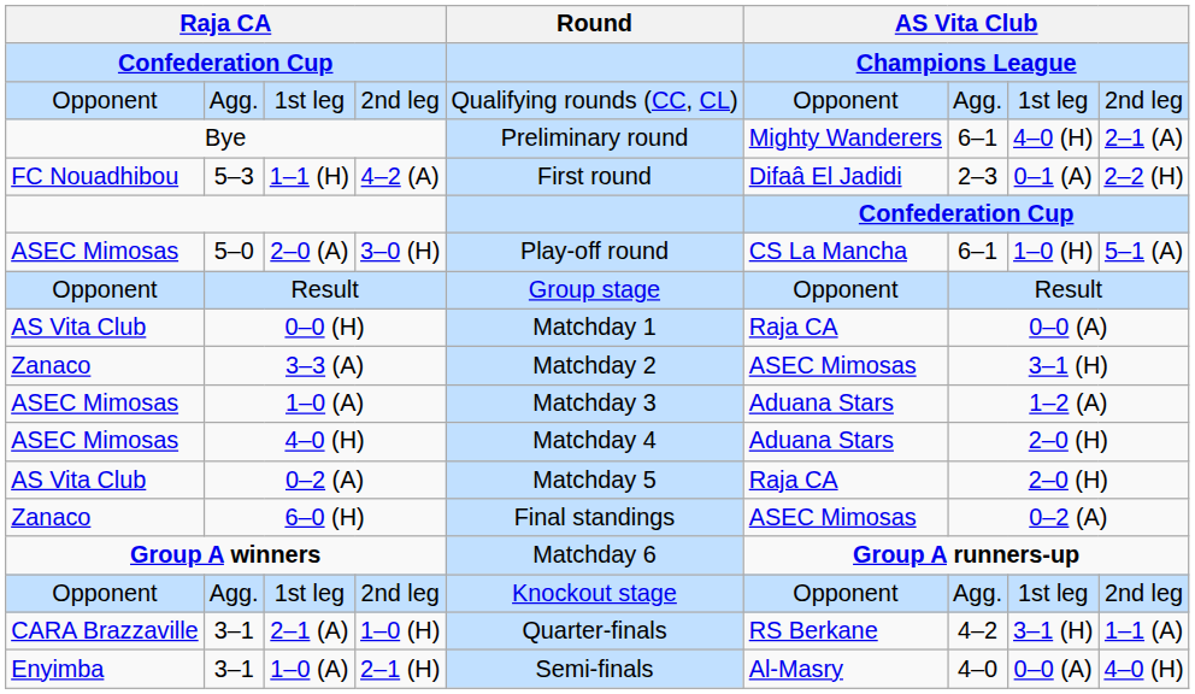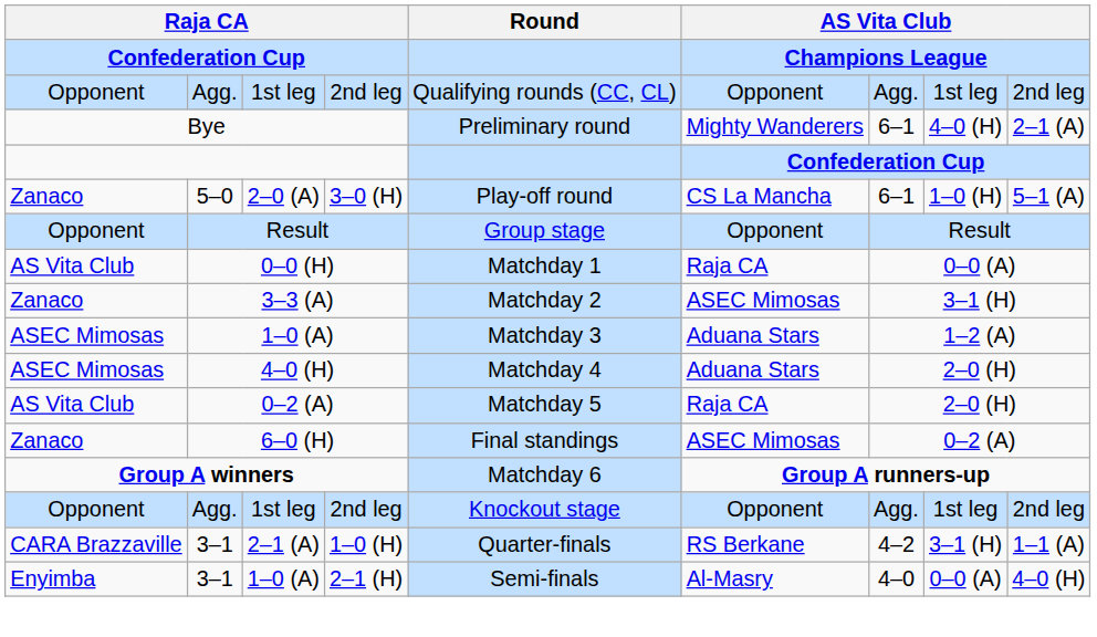- row: FC Nouadhibou | 5–3 | 1–1 (H) | 4–2 (A) | First round | Difaâ El Jadidi | 2–3 | 0–1 (A) | 2–2 (H)
3–0 (H) | column 1: ASEC Mimosas -> Zanaco
